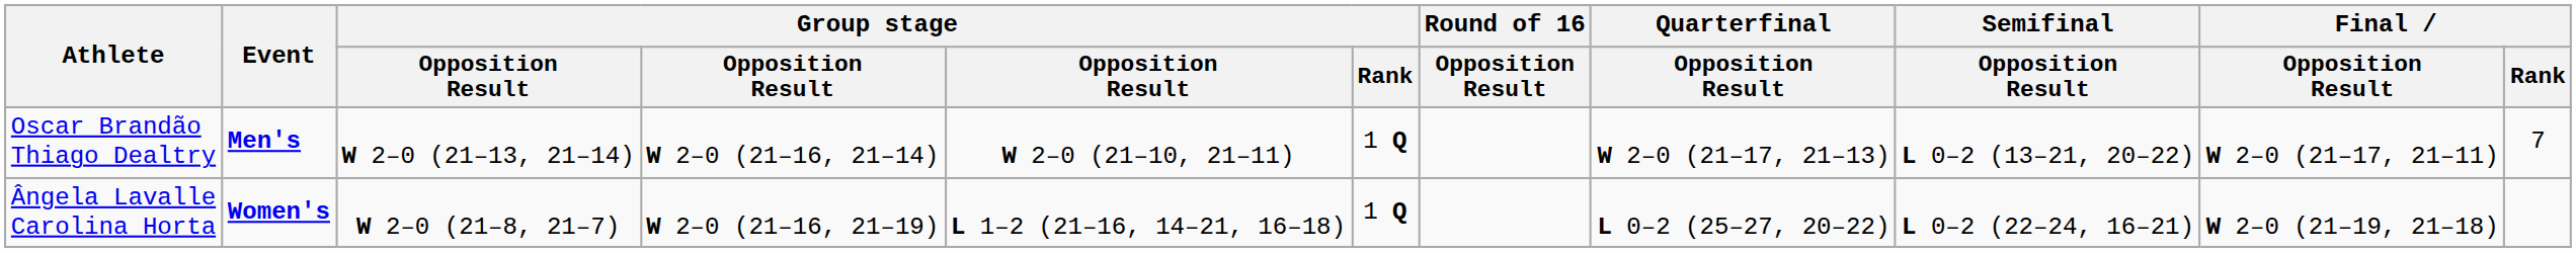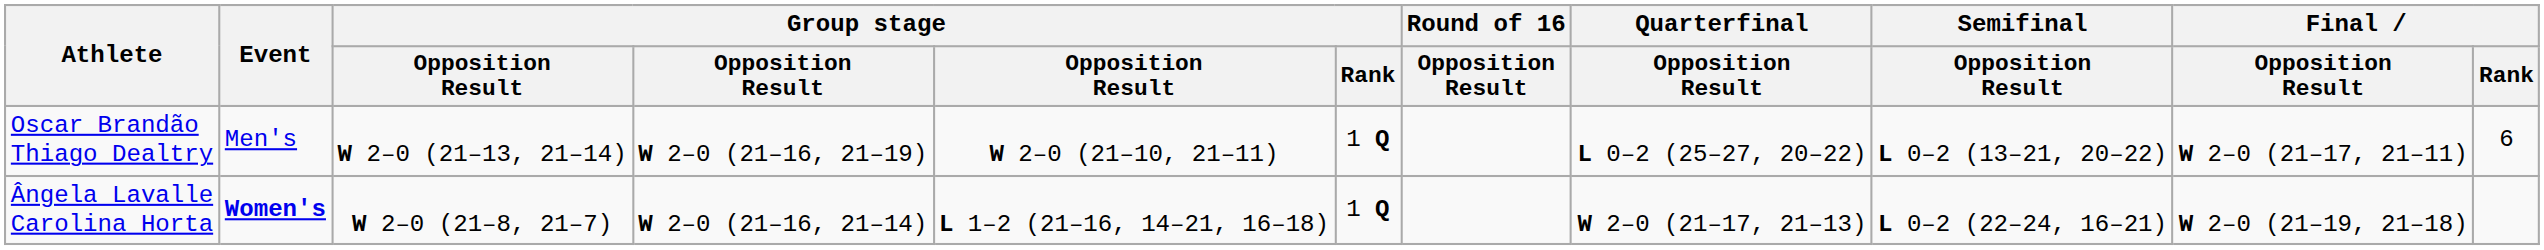Oscar Brandão Thiago Dealtry | Event: bold -> normal
Oscar Brandão Thiago Dealtry | column 4: W 2–0 (21–16, 21–14) -> W 2–0 (21–16, 21–19)
Oscar Brandão Thiago Dealtry | Quarterfinal / Opposition Result: W 2–0 (21–17, 21–13) -> L 0–2 (25–27, 20–22)
Oscar Brandão Thiago Dealtry | Final / Rank: 7 -> 6
Ângela Lavalle Carolina Horta | column 4: W 2–0 (21–16, 21–19) -> W 2–0 (21–16, 21–14)
Ângela Lavalle Carolina Horta | Quarterfinal / Opposition Result: L 0–2 (25–27, 20–22) -> W 2–0 (21–17, 21–13)
